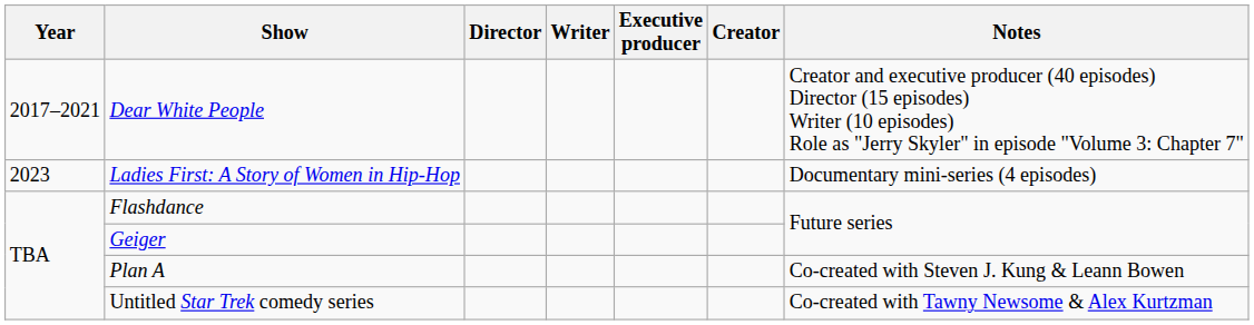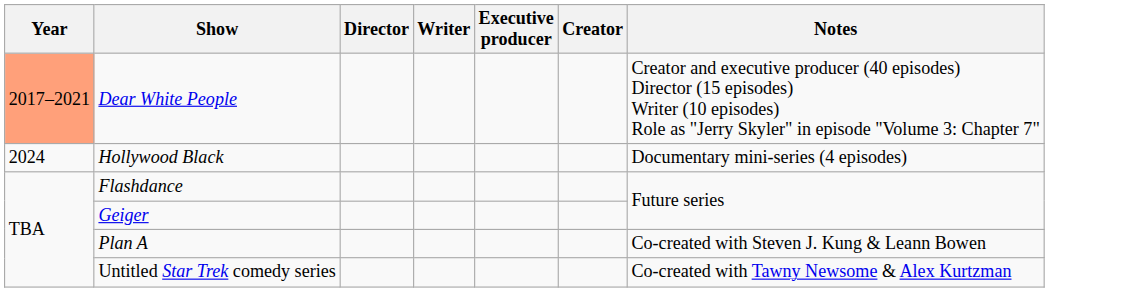Dear White People | Year: no background -> lightsalmon background
- row: 2023 | Ladies First: A Story of Women in Hip-Hop | Documentary mini-series (4 episodes)
+ row: 2024 | Hollywood Black | Documentary mini-series (4 episodes)
